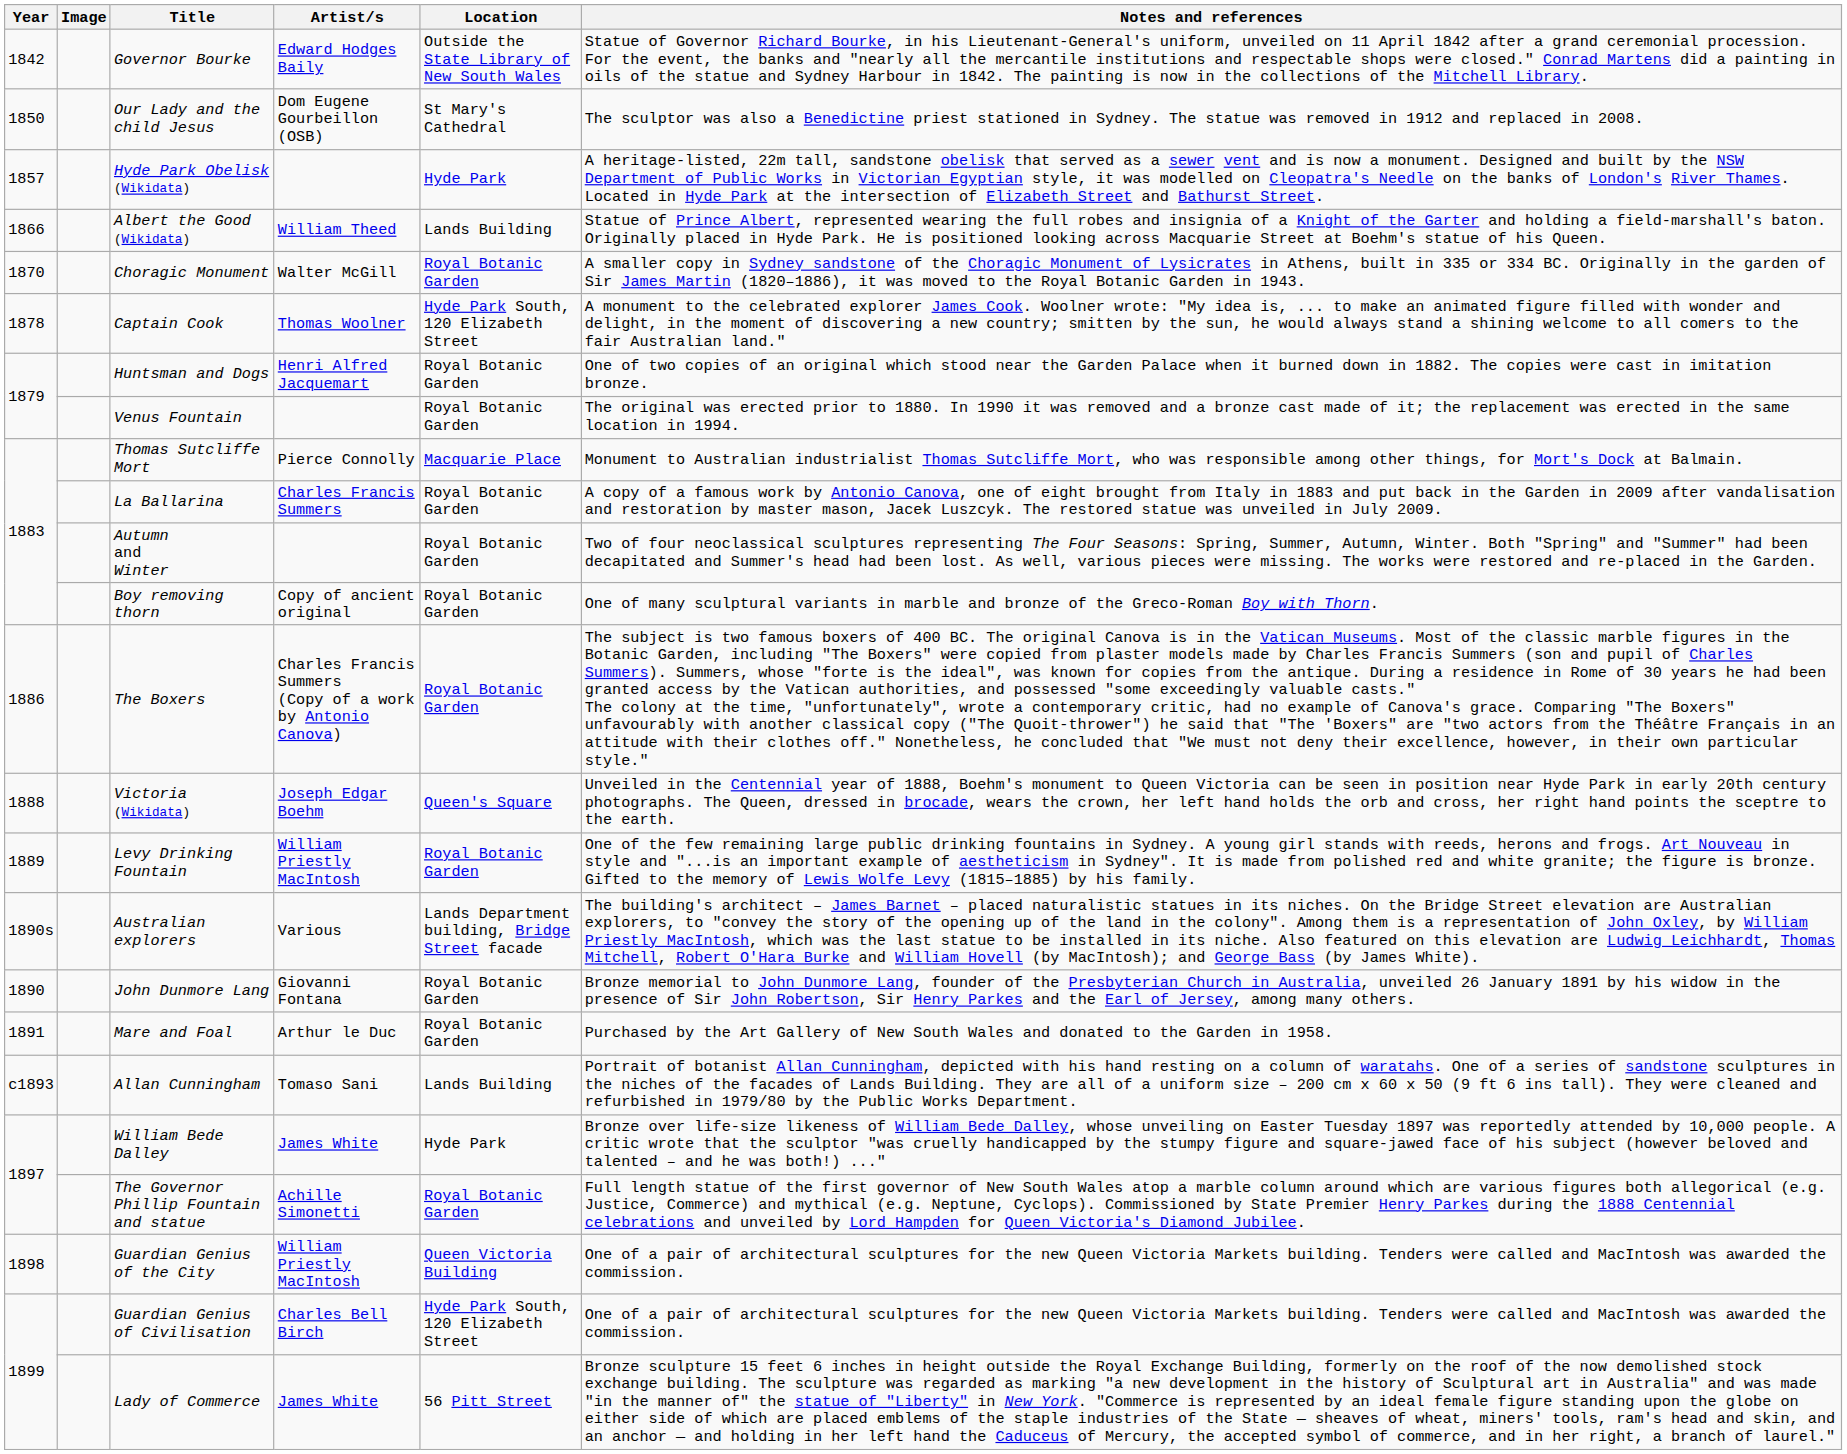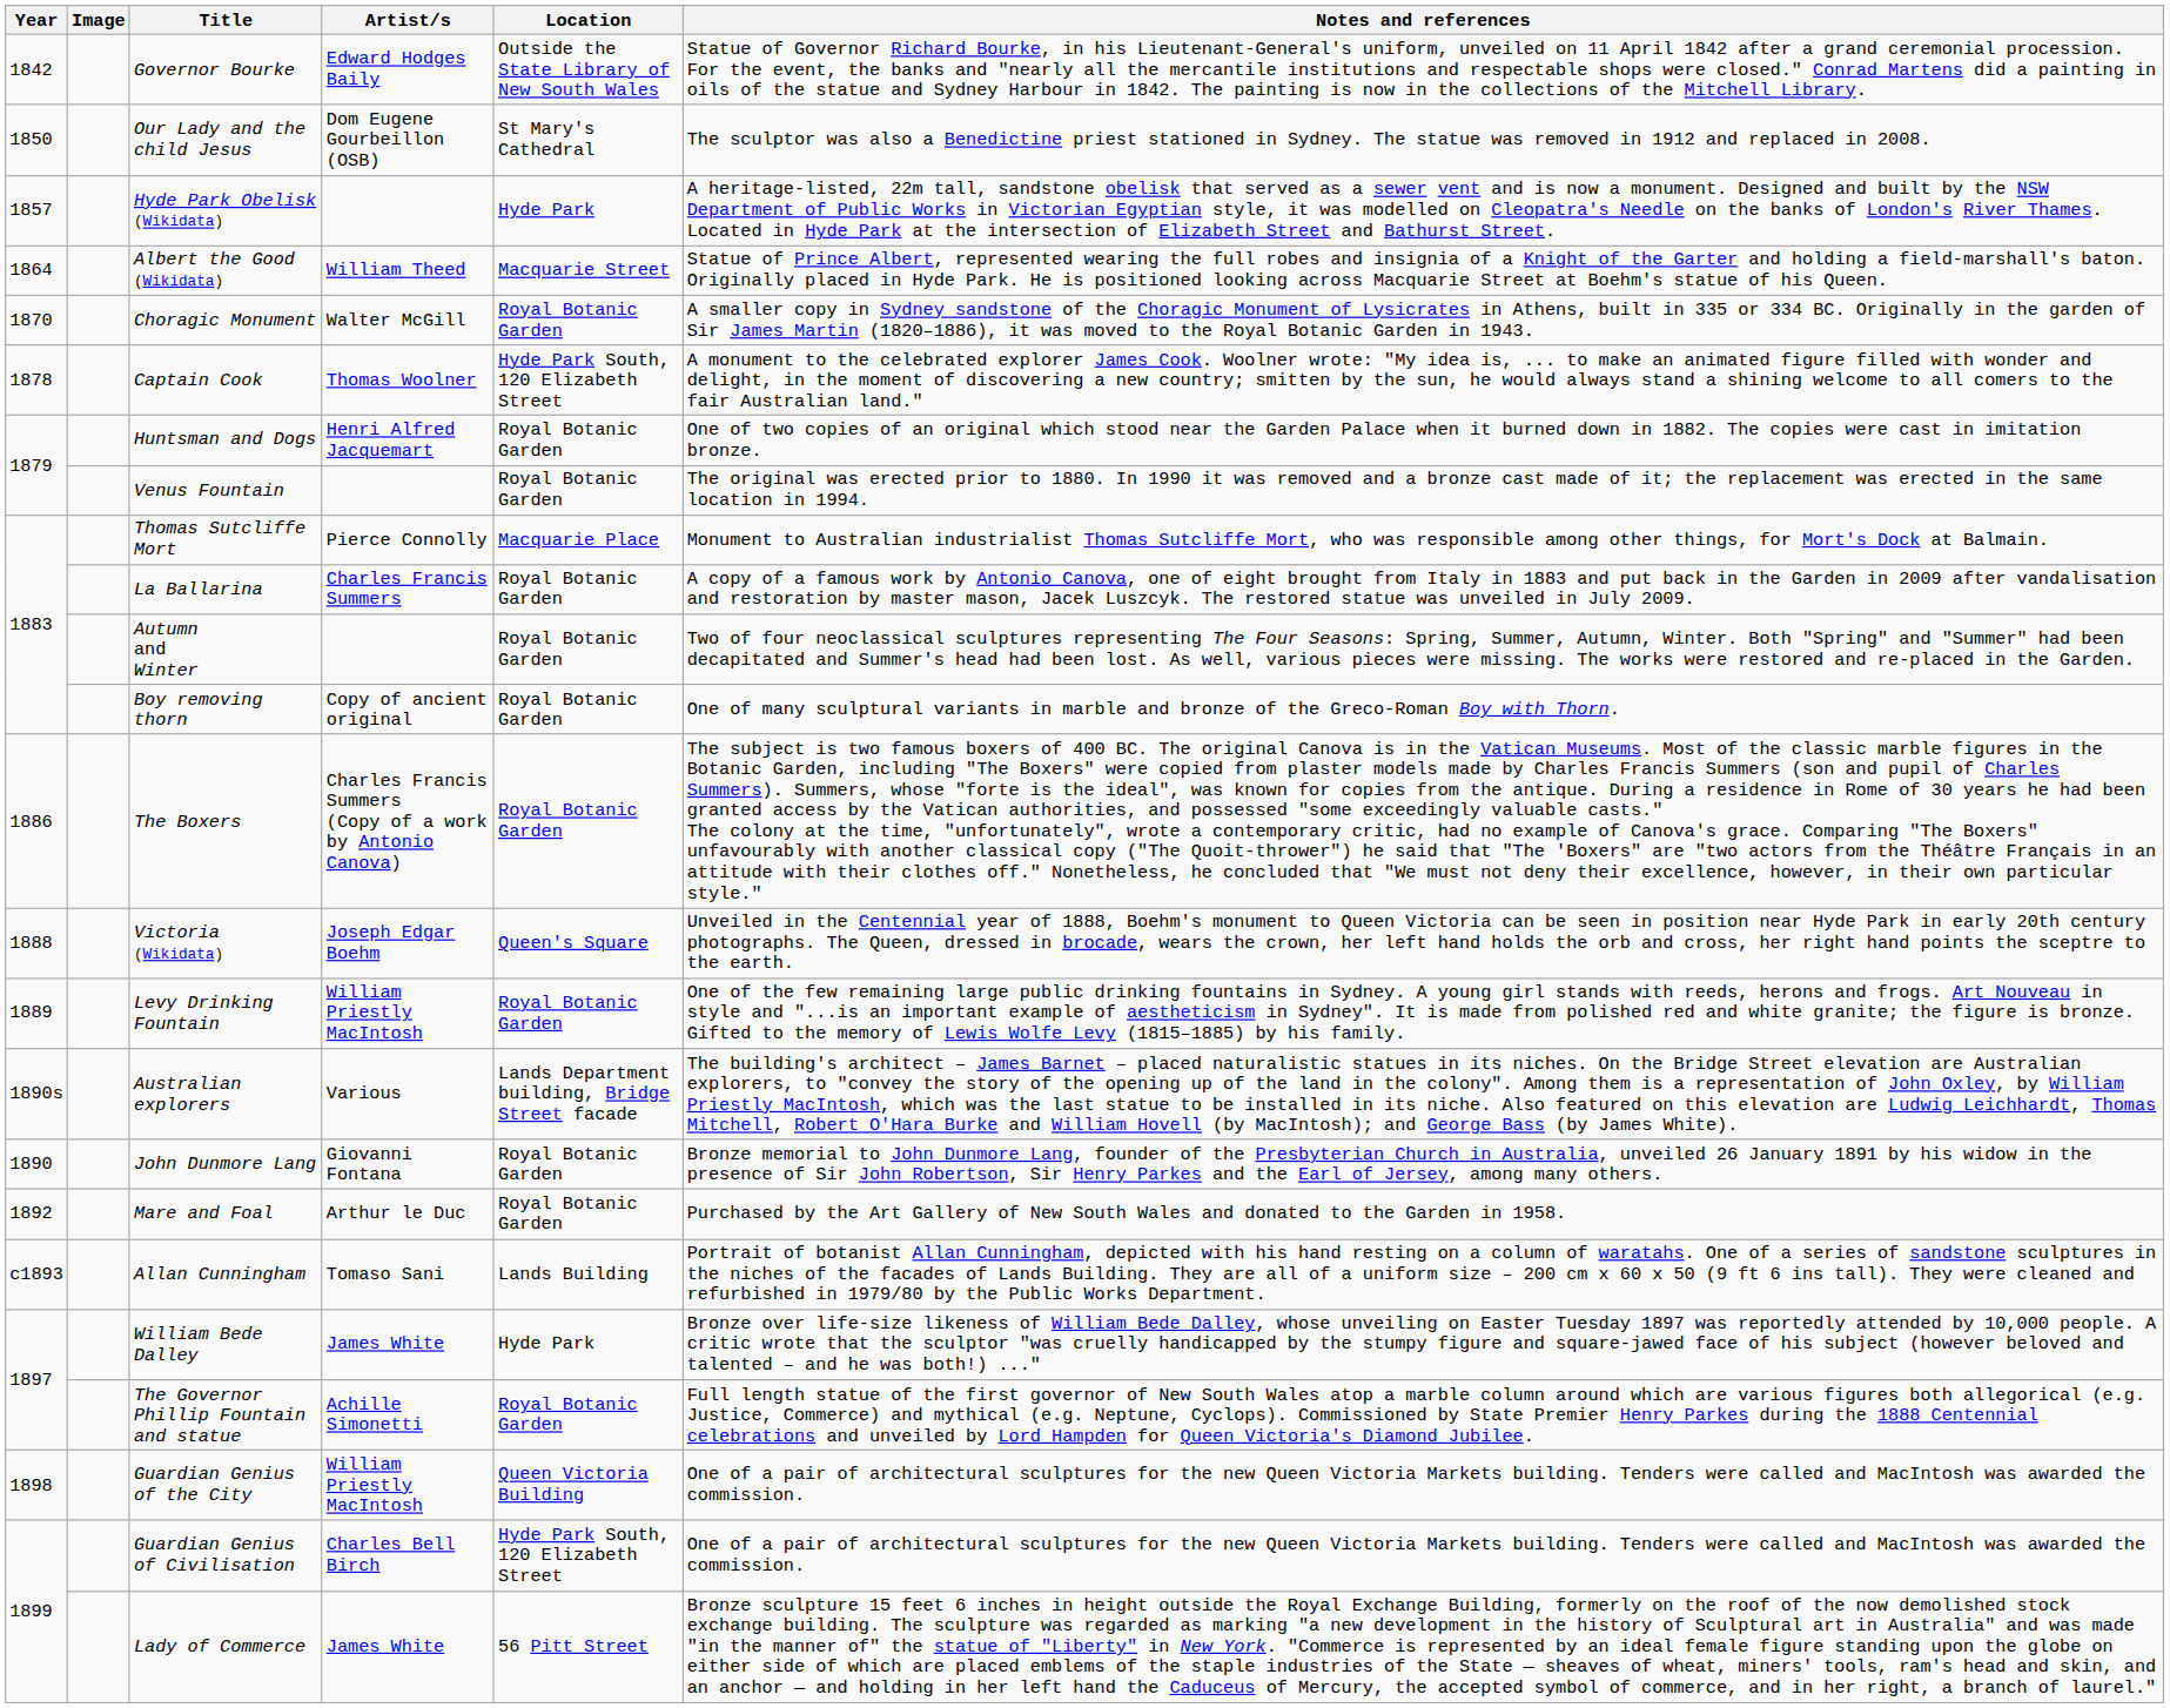Albert the Good (Wikidata) | Year: 1866 -> 1864
Albert the Good (Wikidata) | Location: Lands Building -> Macquarie Street
Mare and Foal | Year: 1891 -> 1892
